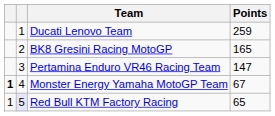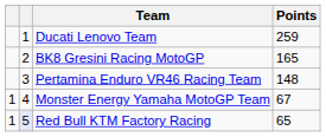Pertamina Enduro VR46 Racing Team | Points: 147 -> 148
Monster Energy Yamaha MotoGP Team | column 1: bold -> normal
